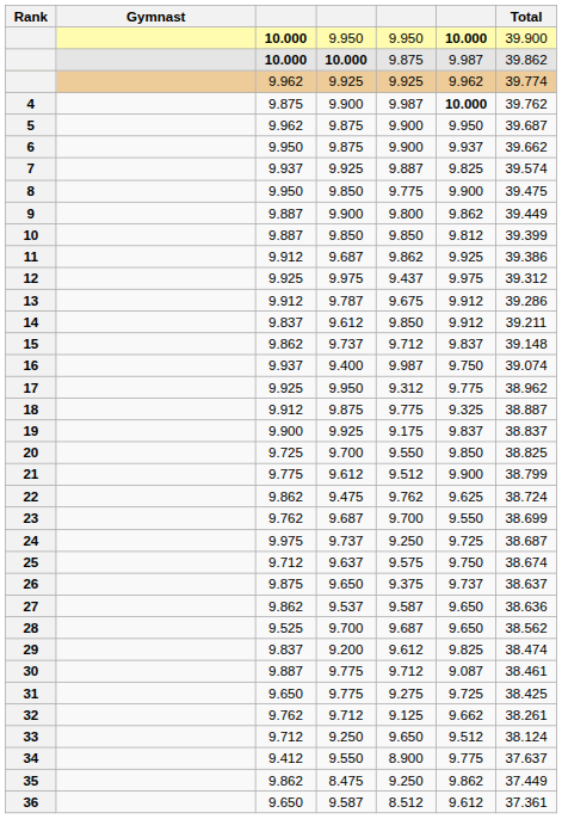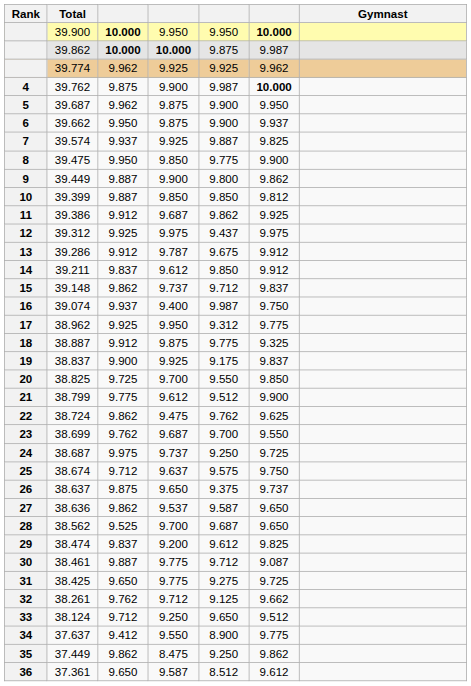columns swapped: Gymnast <-> Total
